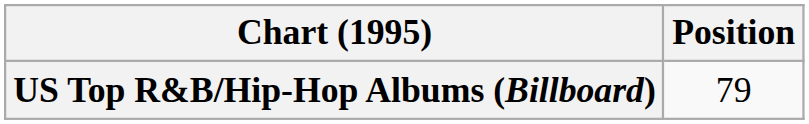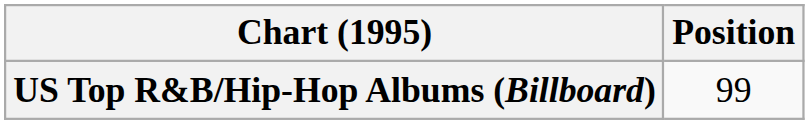US Top R&B/Hip-Hop Albums (Billboard) | Position: 79 -> 99
